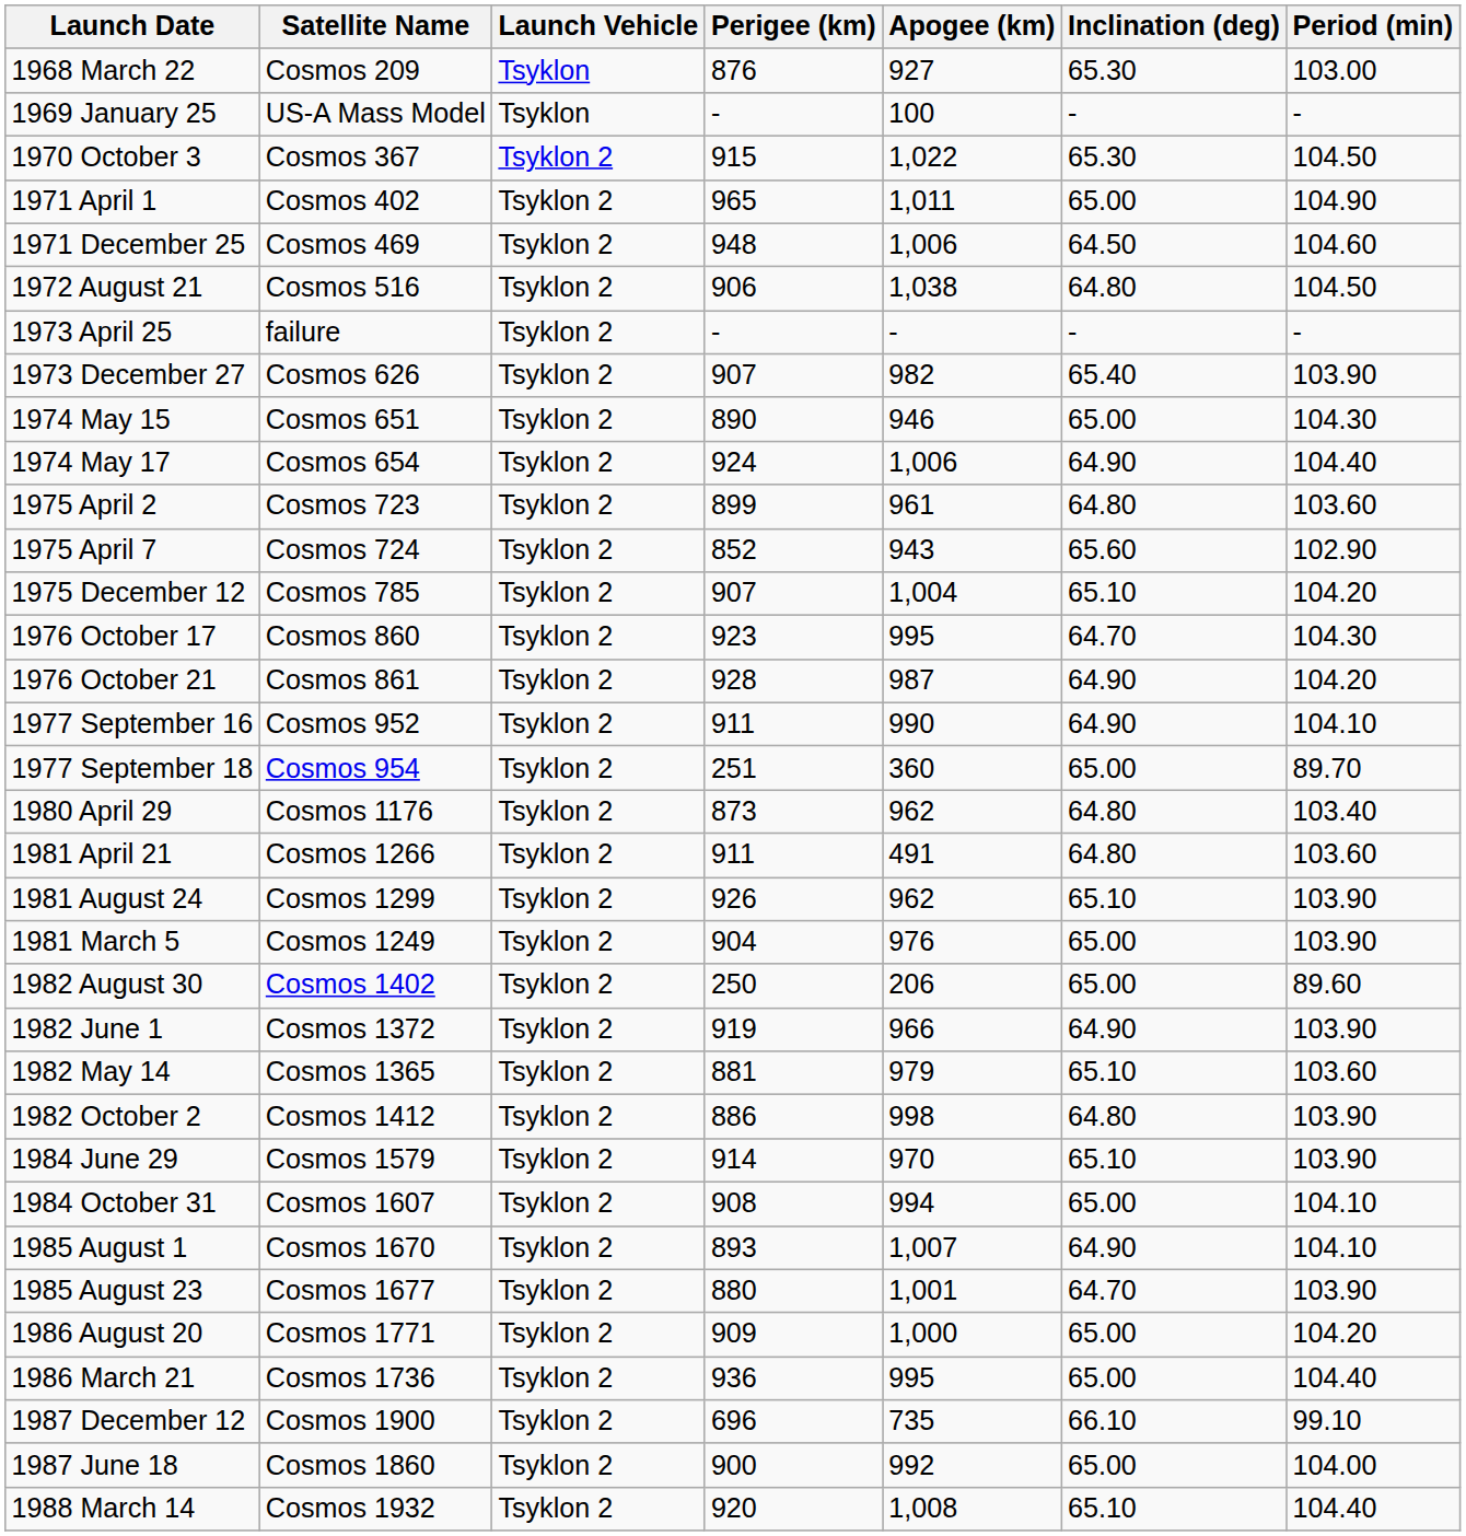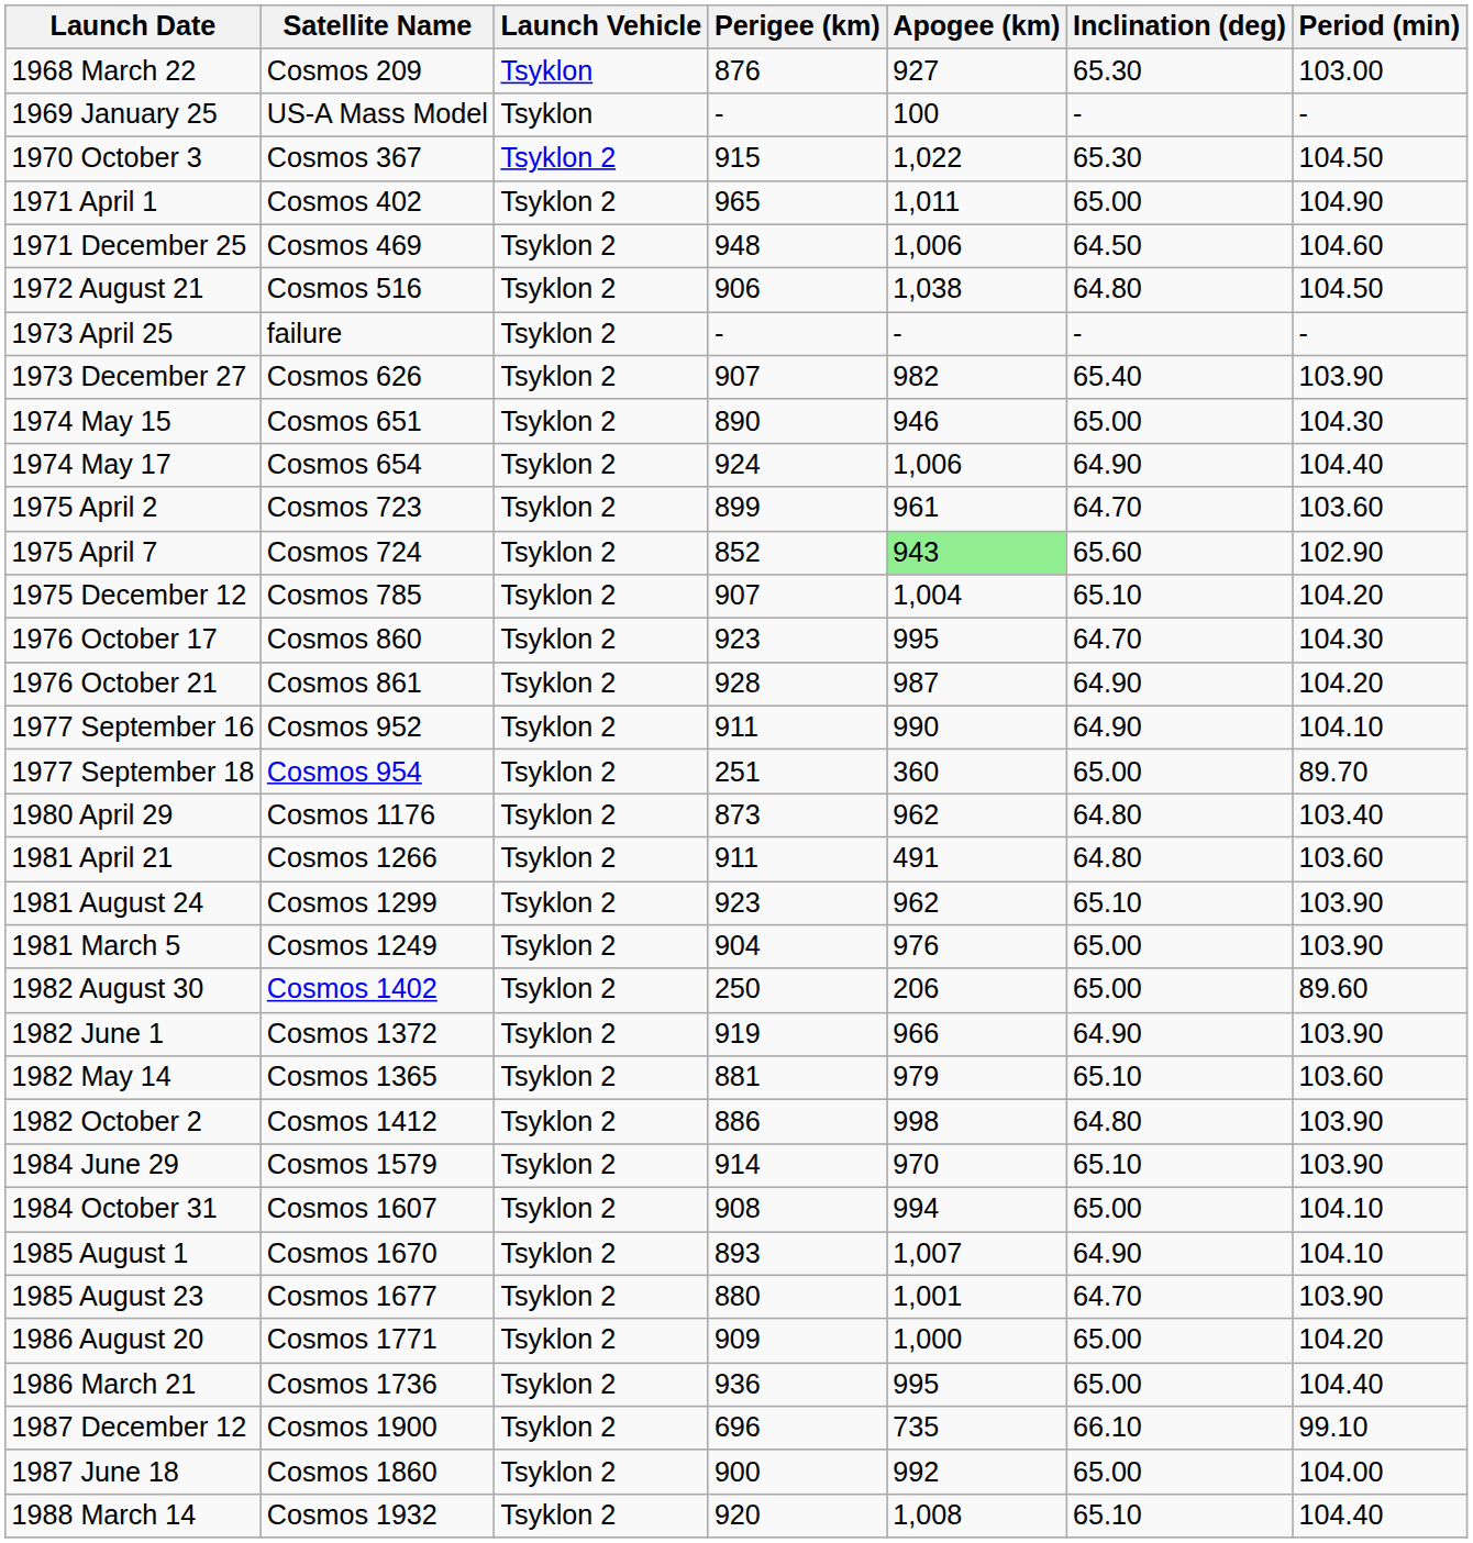1975 April 2 | Inclination (deg): 64.80 -> 64.70
1975 April 7 | Apogee (km): no background -> lightgreen background
1981 August 24 | Perigee (km): 926 -> 923
